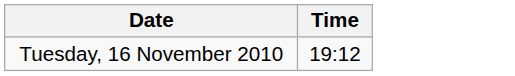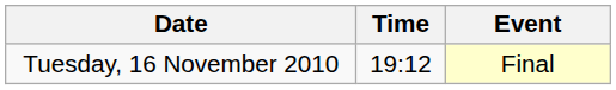+ column: Event | Final
